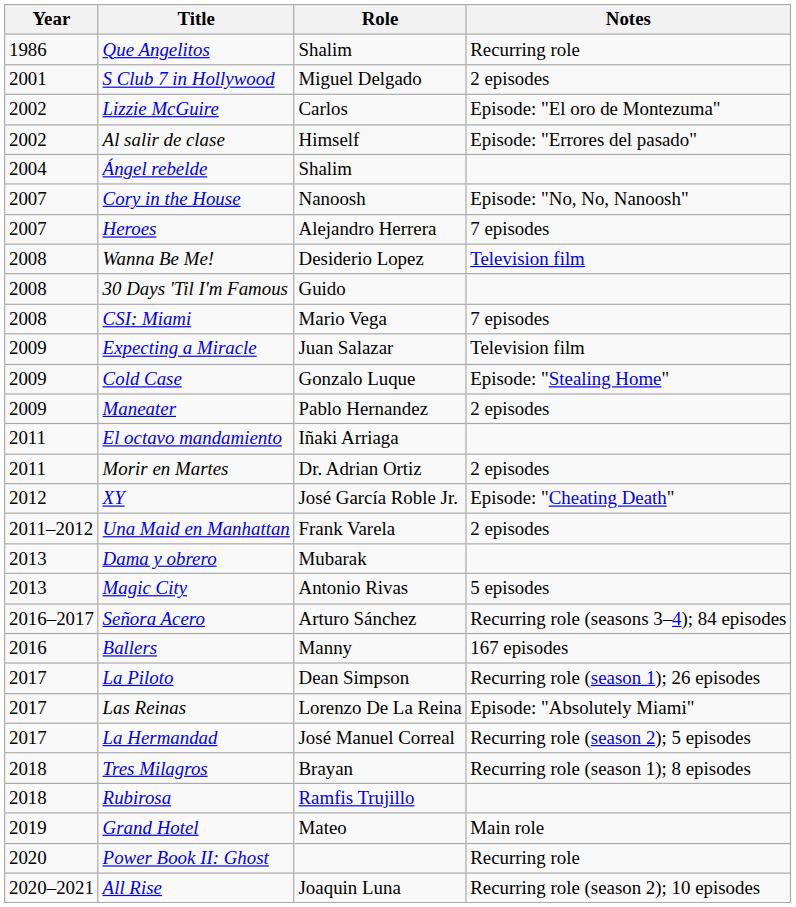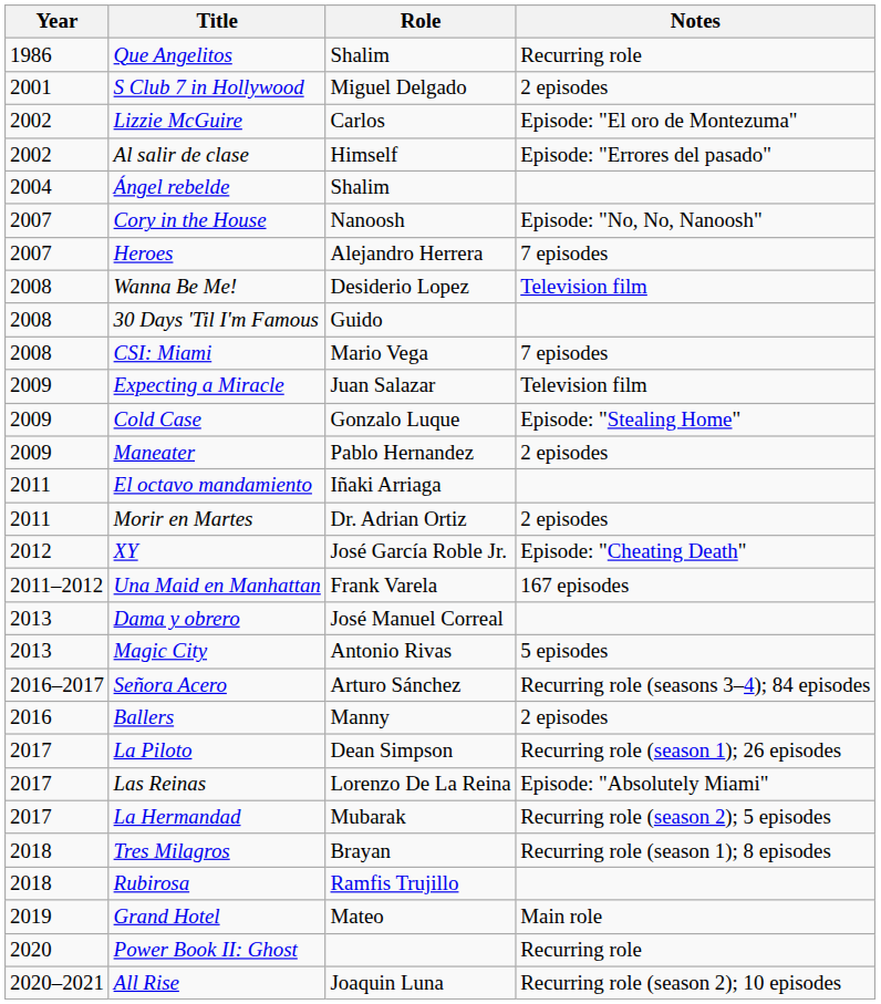Una Maid en Manhattan | Notes: 2 episodes -> 167 episodes
Dama y obrero | Role: Mubarak -> José Manuel Correal
Ballers | Notes: 167 episodes -> 2 episodes
La Hermandad | Role: José Manuel Correal -> Mubarak
